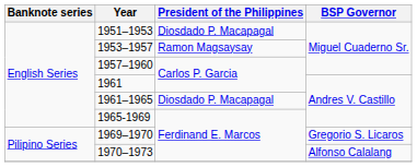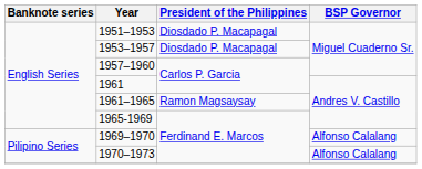1953–1957 | President of the Philippines: Ramon Magsaysay -> Diosdado P. Macapagal
1961–1965 | President of the Philippines: Diosdado P. Macapagal -> Ramon Magsaysay
1969–1970 | BSP Governor: Gregorio S. Licaros -> Alfonso Calalang
